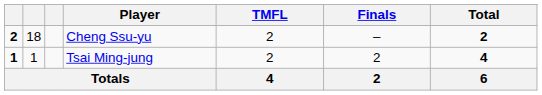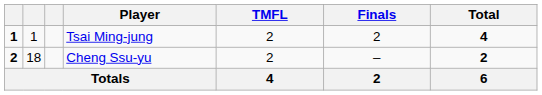rows swapped: Tsai Ming-jung <-> Cheng Ssu-yu
